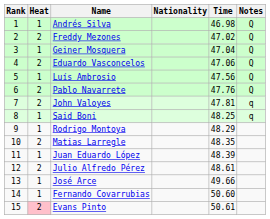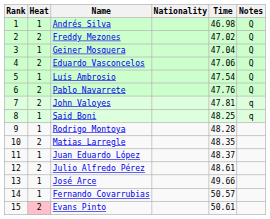Luís Ambrosio | Time: 47.56 -> 47.54
Rodrigo Montoya | Time: 48.29 -> 48.28
Juan Eduardo López | Time: 48.39 -> 48.37
Fernando Covarrubias | Time: 50.60 -> 50.57
